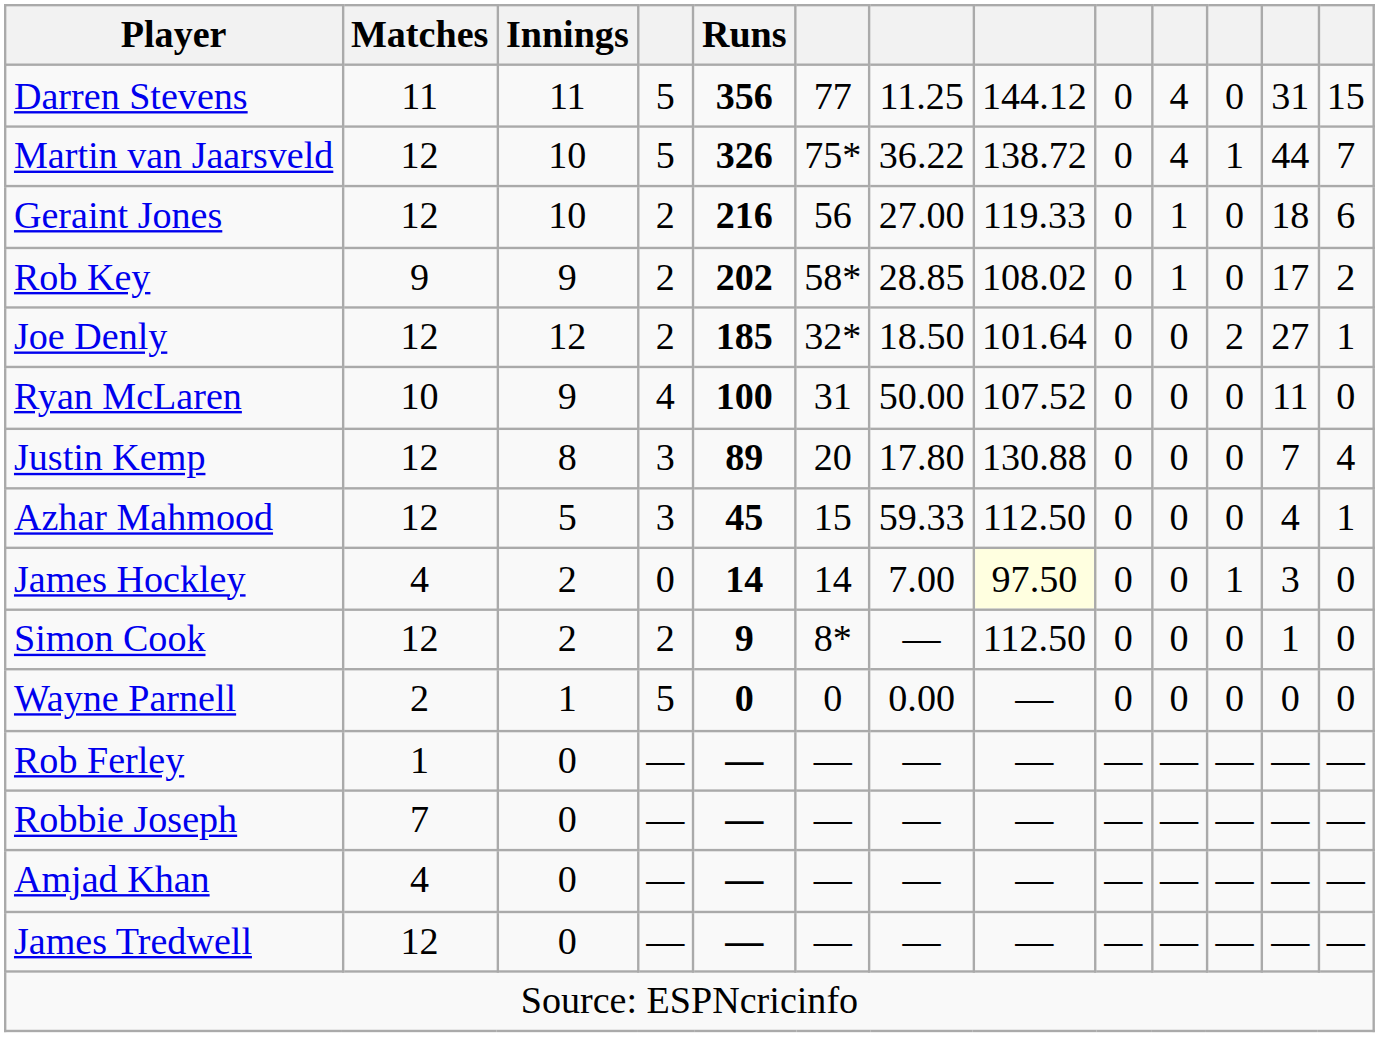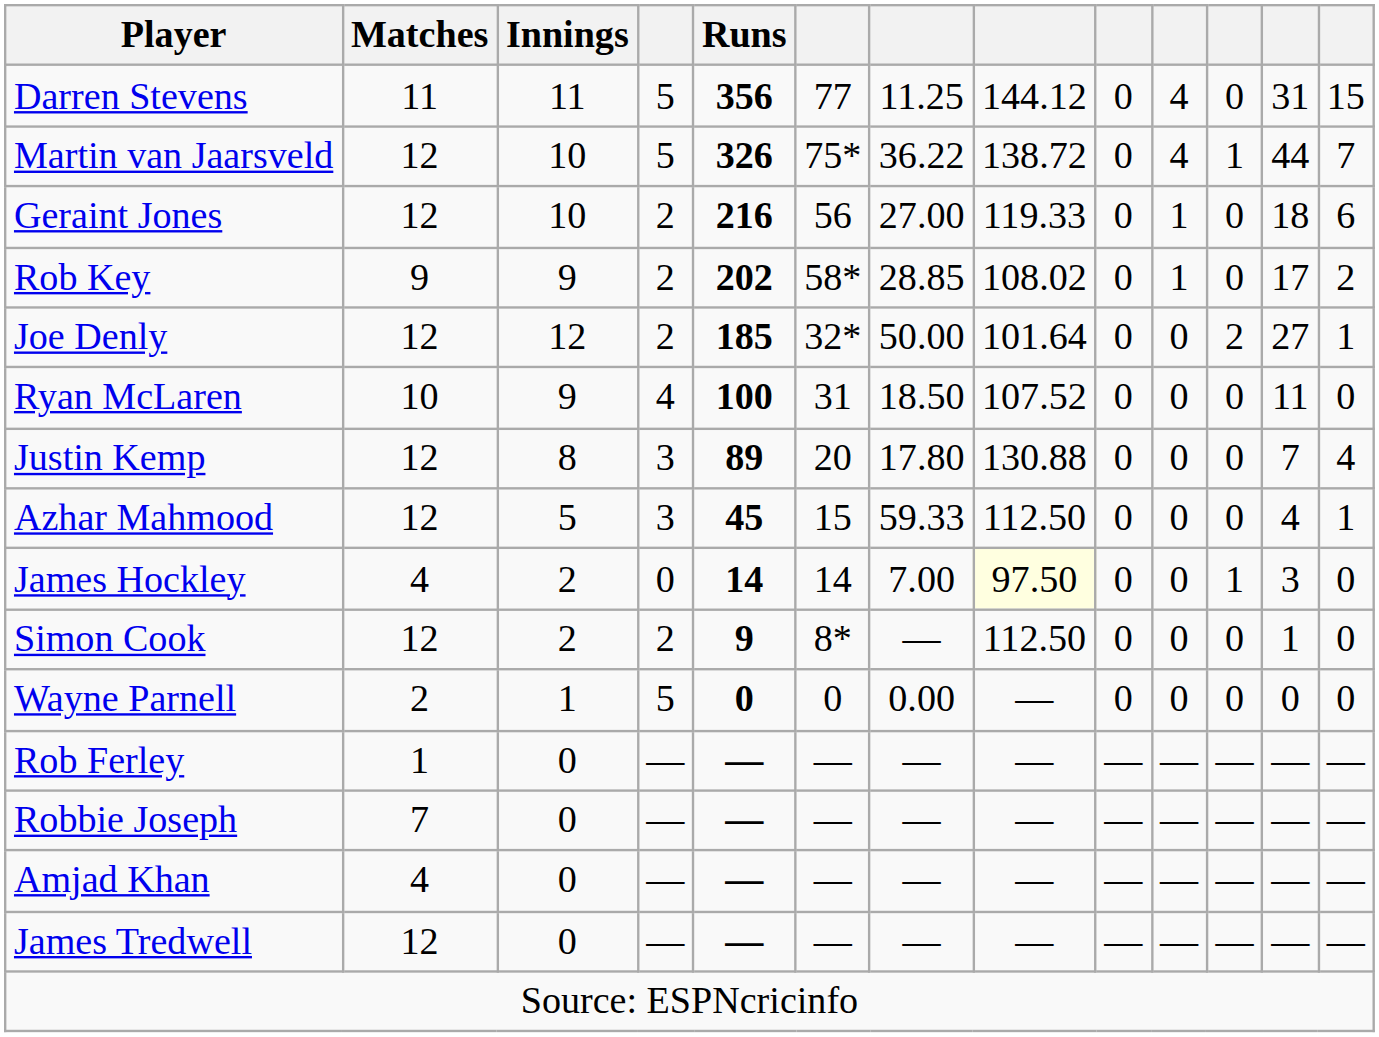Joe Denly | column 7: 18.50 -> 50.00
Ryan McLaren | column 7: 50.00 -> 18.50
